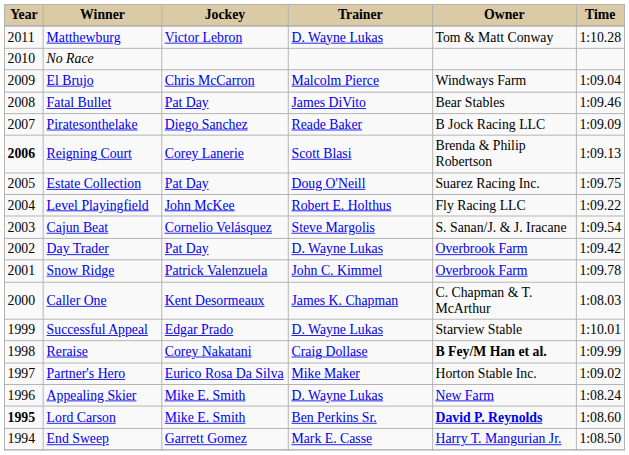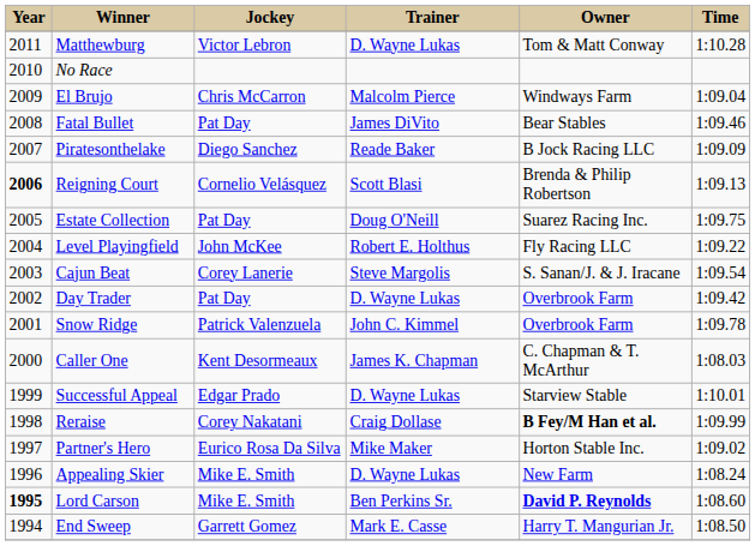Reigning Court | Jockey: Corey Lanerie -> Cornelio Velásquez
Cajun Beat | Jockey: Cornelio Velásquez -> Corey Lanerie
